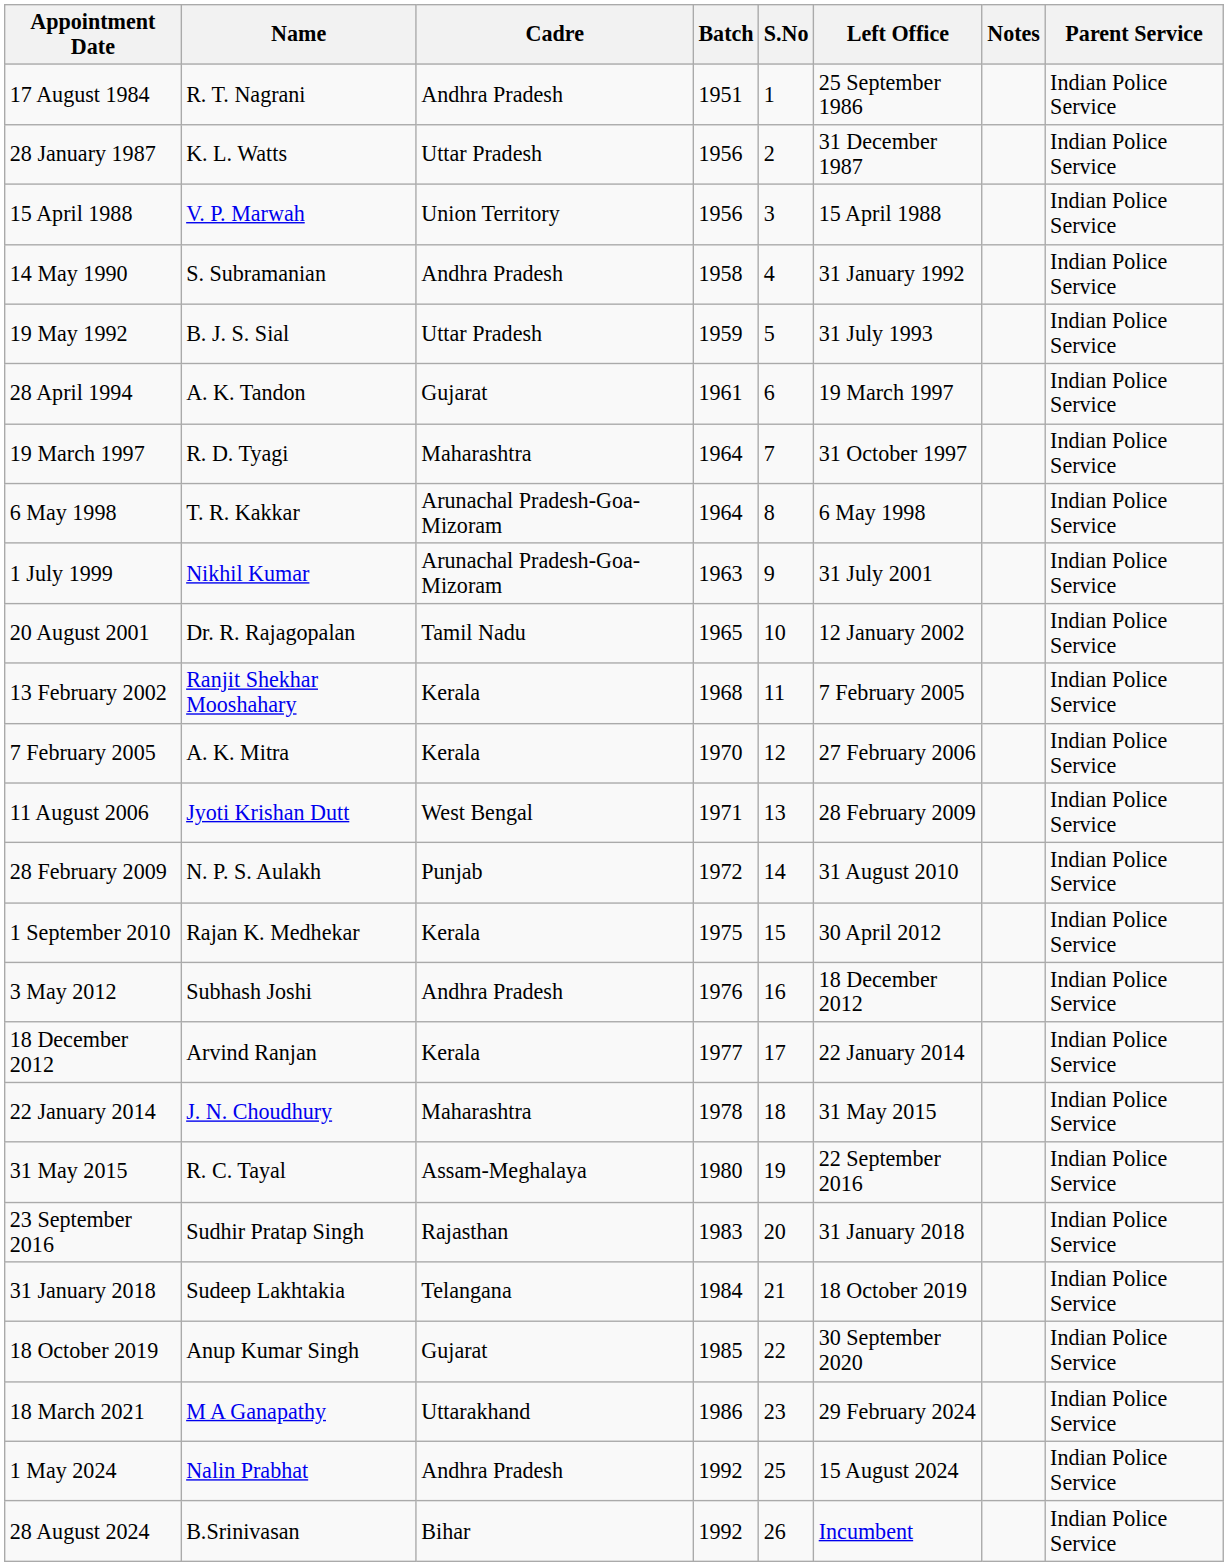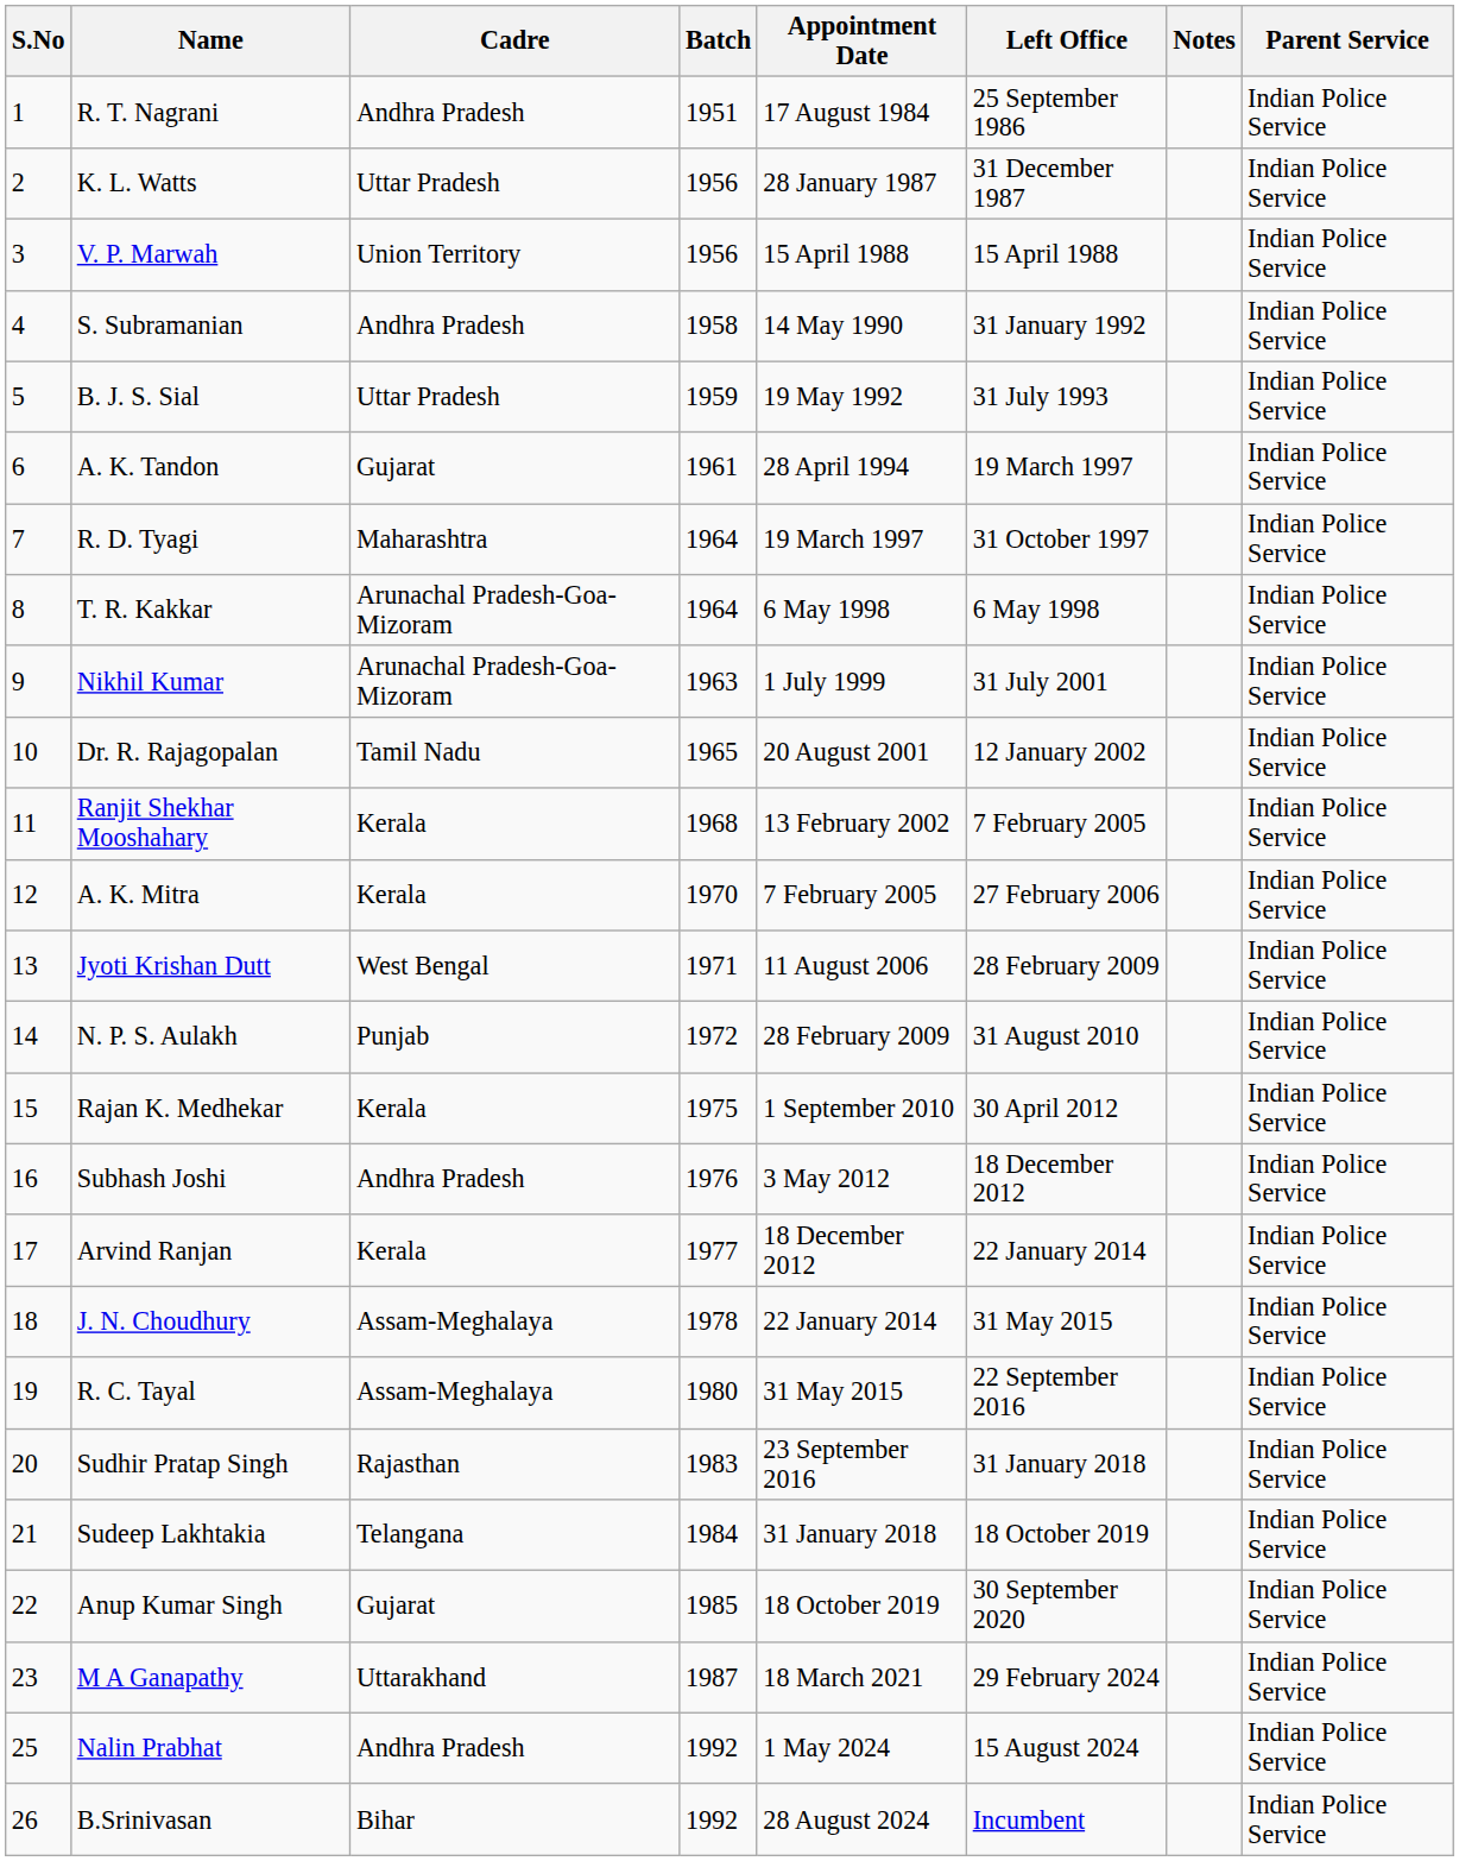columns swapped: S.No <-> Appointment Date
J. N. Choudhury | Cadre: Maharashtra -> Assam-Meghalaya
M A Ganapathy | Batch: 1986 -> 1987
